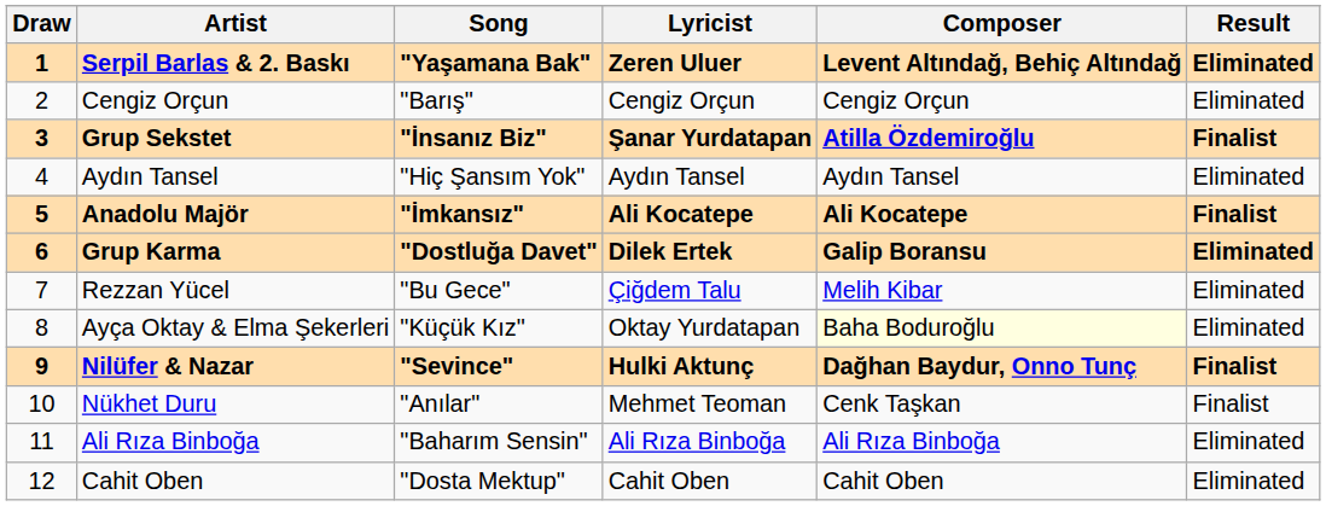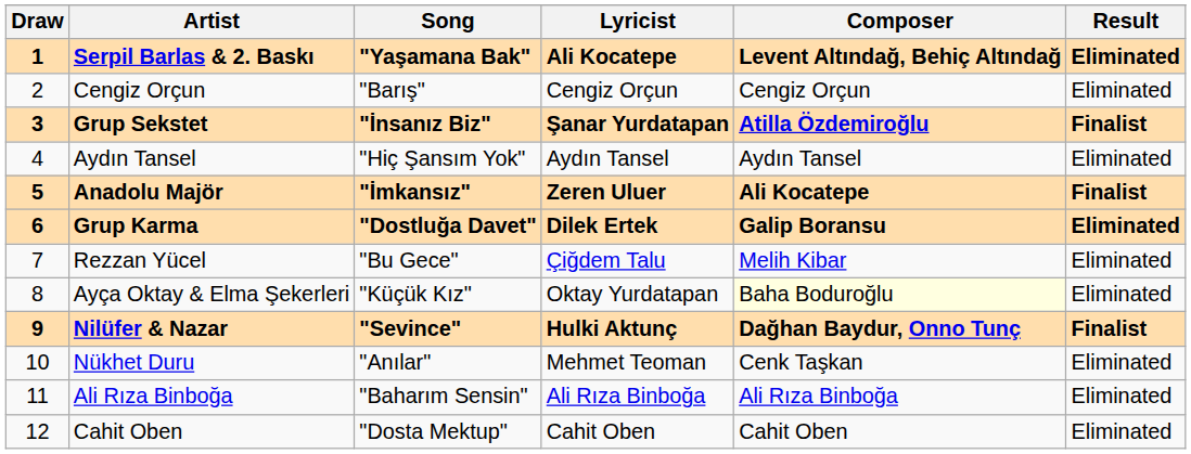Serpil Barlas & 2. Baskı | Lyricist: Zeren Uluer -> Ali Kocatepe
Anadolu Majör | Lyricist: Ali Kocatepe -> Zeren Uluer
Nükhet Duru | Result: Finalist -> Eliminated
